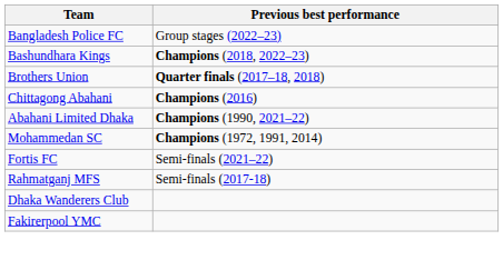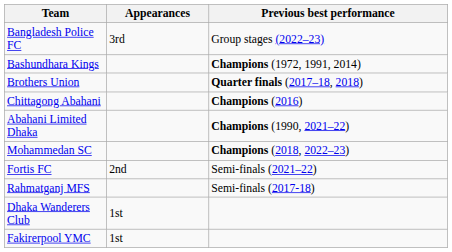+ column: Appearances | 3rd | 2nd | 1st | 1st
Bashundhara Kings | Previous best performance: Champions (2018, 2022–23) -> Champions (1972, 1991, 2014)
Mohammedan SC | Previous best performance: Champions (1972, 1991, 2014) -> Champions (2018, 2022–23)
